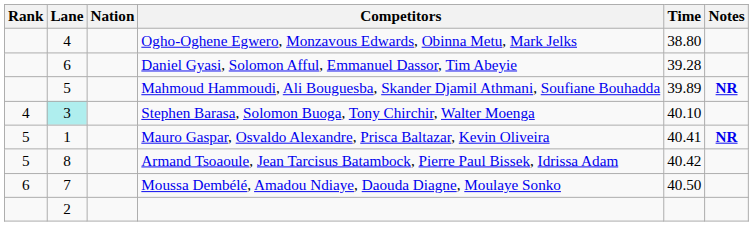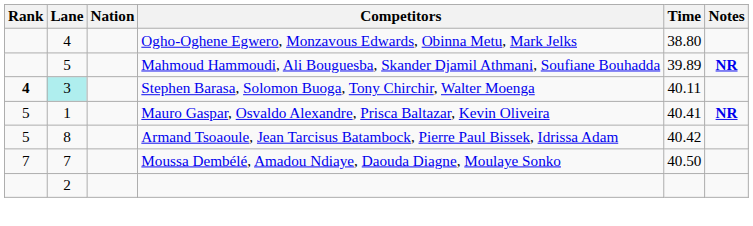- row: 6 | Daniel Gyasi, Solomon Afful, Emmanuel Dassor, Tim Abeyie | 39.28
Stephen Barasa, Solomon Buoga, Tony Chirchir, Walter Moenga | Rank: normal -> bold
Stephen Barasa, Solomon Buoga, Tony Chirchir, Walter Moenga | Time: 40.10 -> 40.11
Moussa Dembélé, Amadou Ndiaye, Daouda Diagne, Moulaye Sonko | Rank: 6 -> 7
